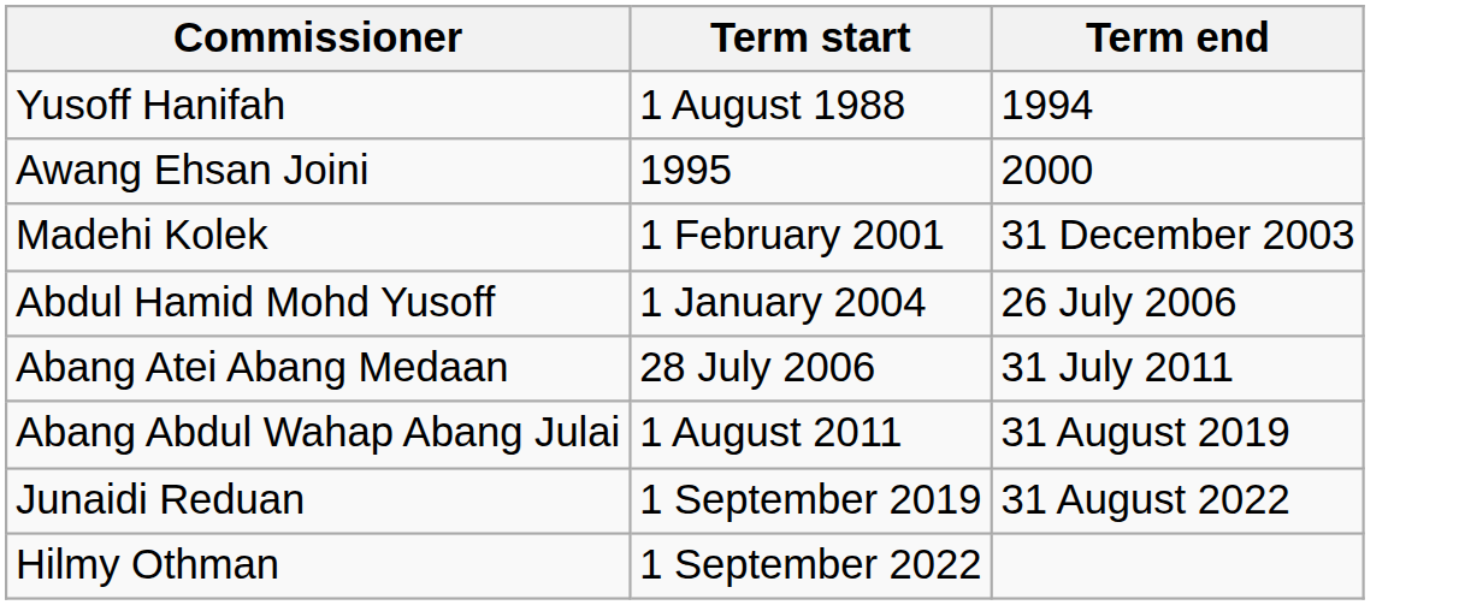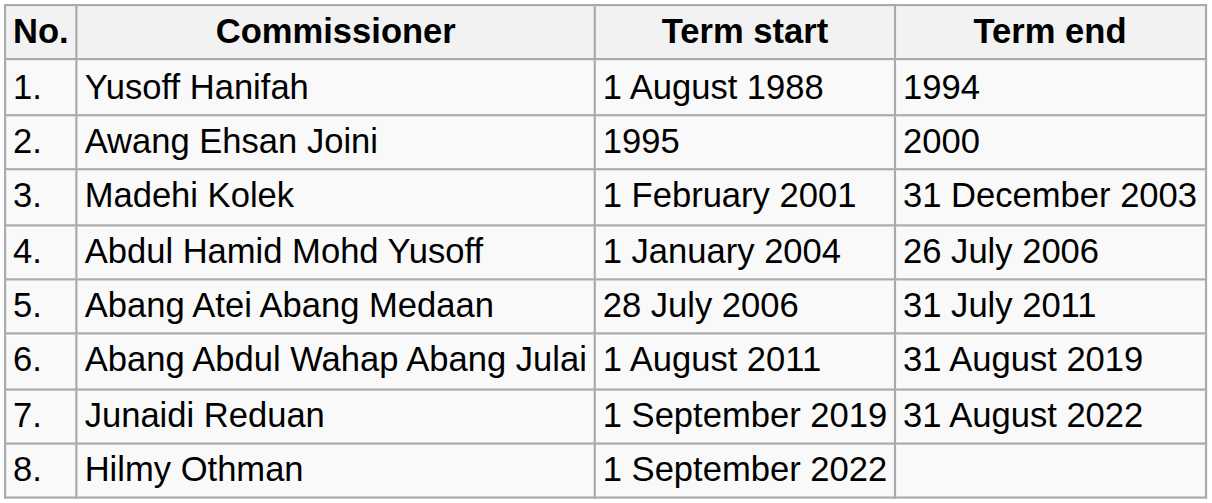+ column: No. | 1. | 2. | 3. | 4. | 5. | 6. | 7. | 8.
